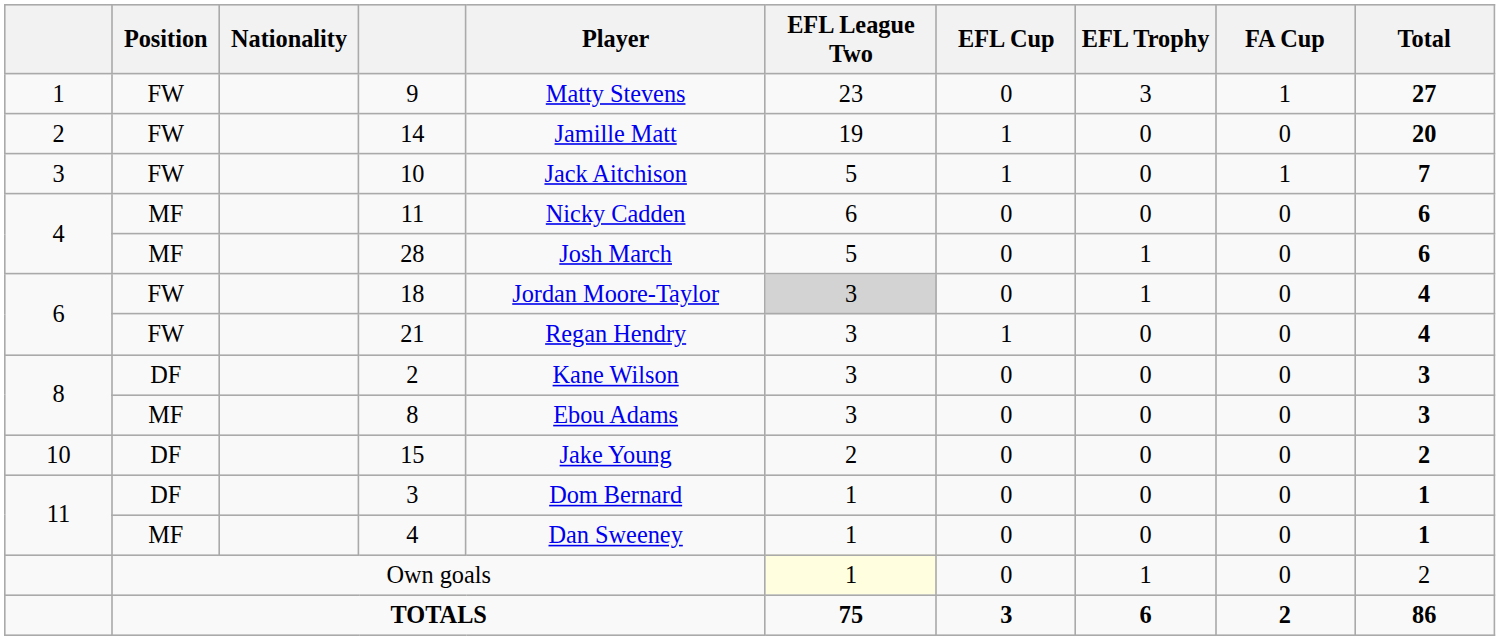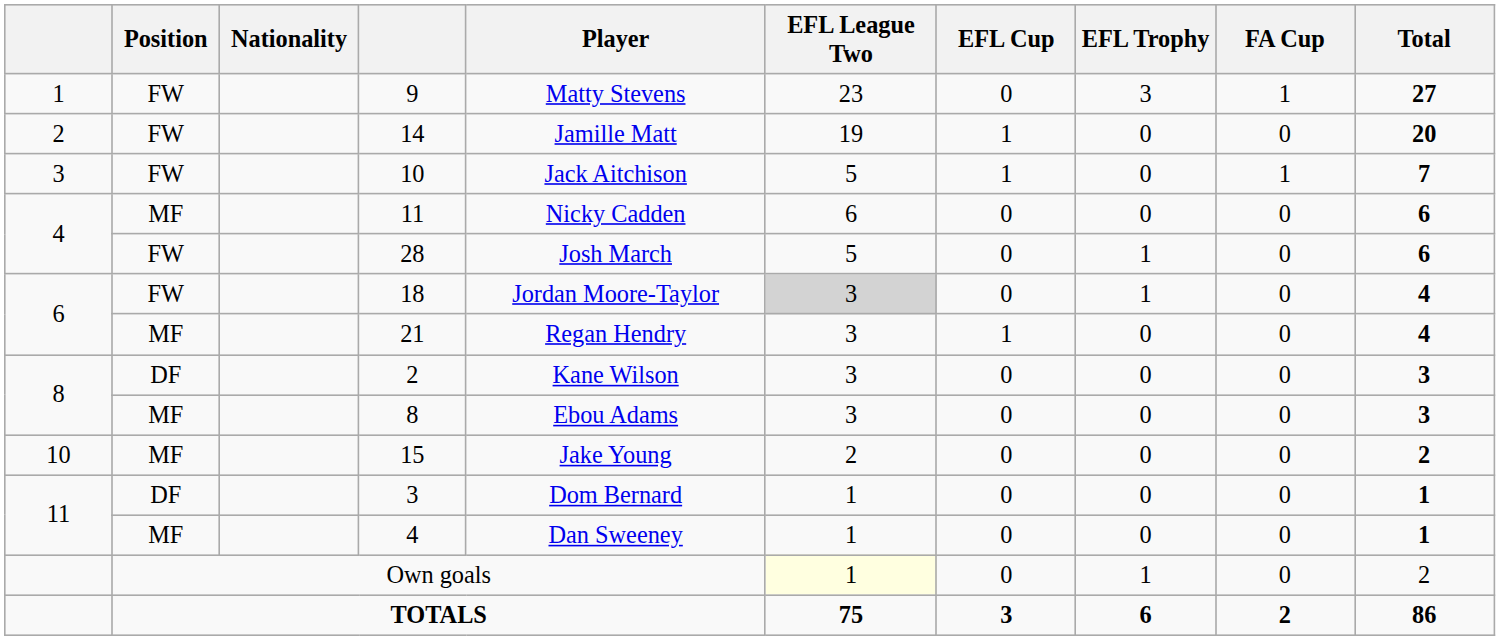28 | Position: MF -> FW
21 | Position: FW -> MF
15 | Position: DF -> MF
